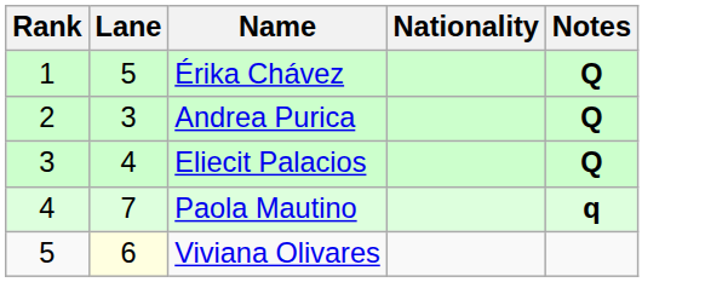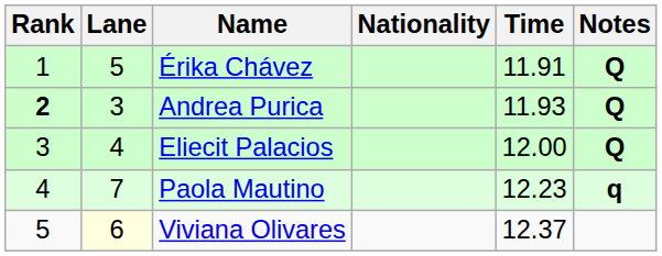+ column: Time | 11.91 | 11.93 | 12.00 | 12.23 | 12.37
Andrea Purica | Rank: normal -> bold
